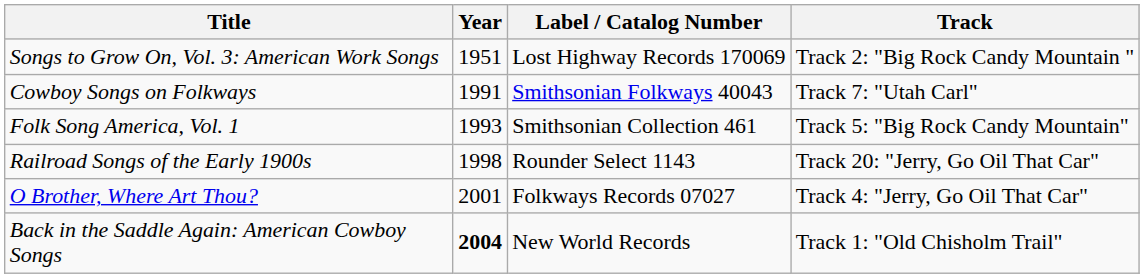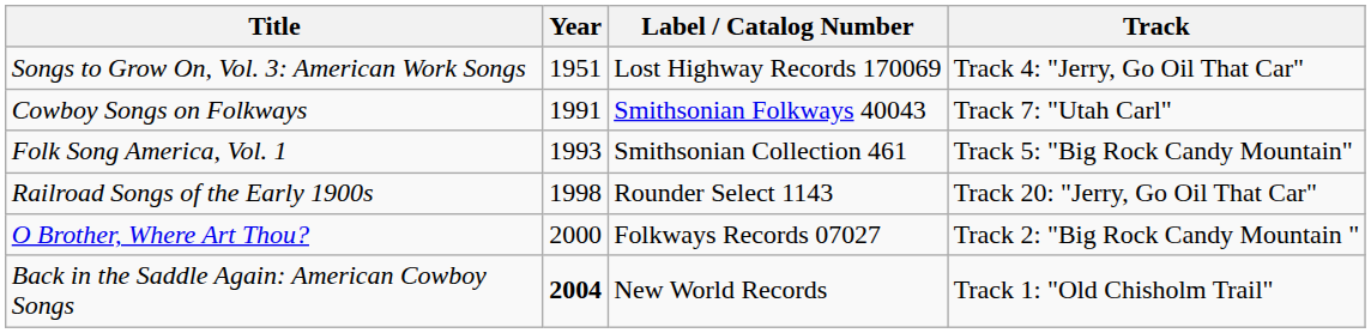Songs to Grow On, Vol. 3: American Work Songs | Track: Track 2: "Big Rock Candy Mountain " -> Track 4: "Jerry, Go Oil That Car"
O Brother, Where Art Thou? | Year: 2001 -> 2000
O Brother, Where Art Thou? | Track: Track 4: "Jerry, Go Oil That Car" -> Track 2: "Big Rock Candy Mountain "
